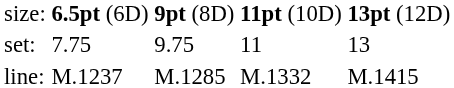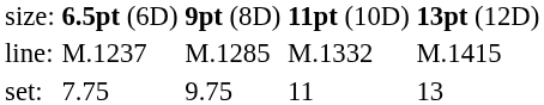rows swapped: set: <-> line:
